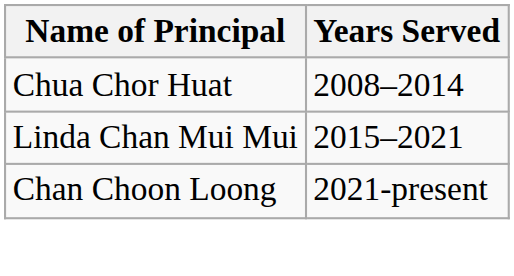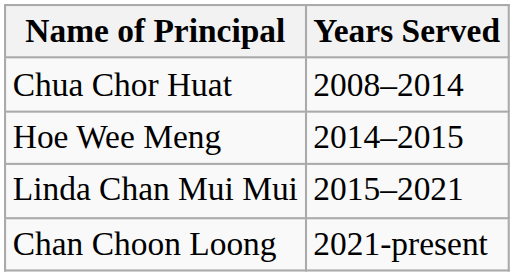+ row: Hoe Wee Meng | 2014–2015
